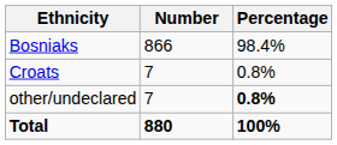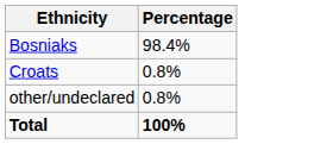- column: Number | 866 | 7 | 7 | 880
other/undeclared | Percentage: bold -> normal
